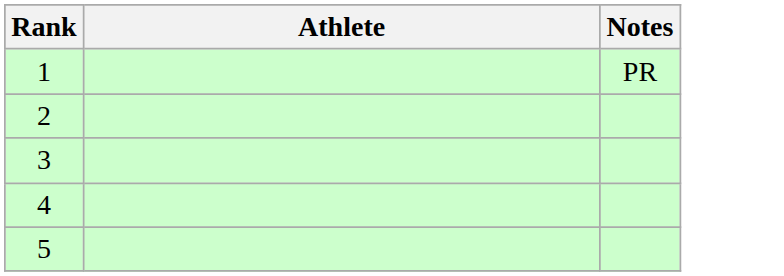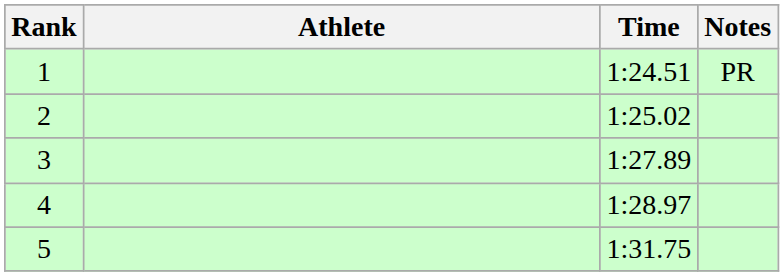+ column: Time | 1:24.51 | 1:25.02 | 1:27.89 | 1:28.97 | 1:31.75
